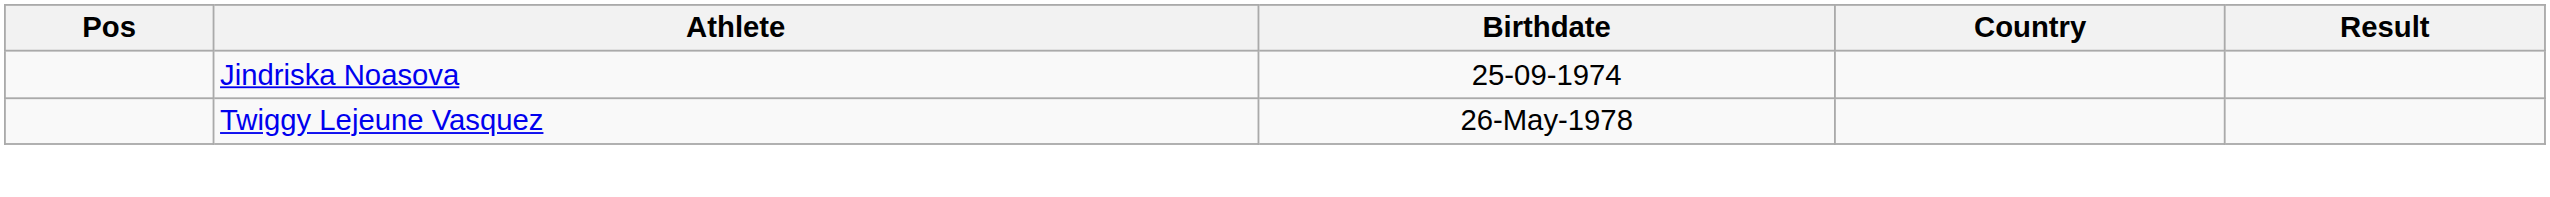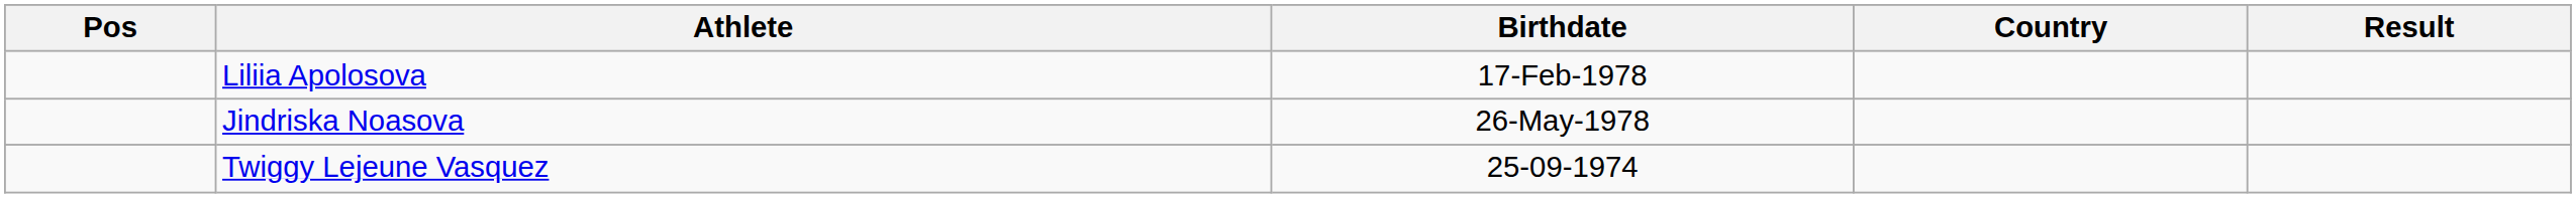+ row: Liliia Apolosova | 17-Feb-1978
Jindriska Noasova | Birthdate: 25-09-1974 -> 26-May-1978
Twiggy Lejeune Vasquez | Birthdate: 26-May-1978 -> 25-09-1974
